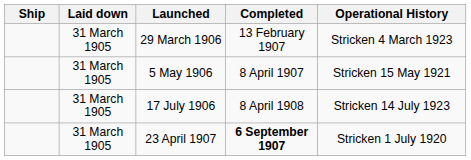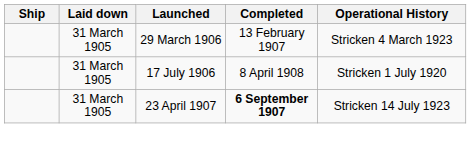- row: 31 March 1905 | 5 May 1906 | 8 April 1907 | Stricken 15 May 1921
17 July 1906 | Operational History: Stricken 14 July 1923 -> Stricken 1 July 1920
23 April 1907 | Operational History: Stricken 1 July 1920 -> Stricken 14 July 1923
